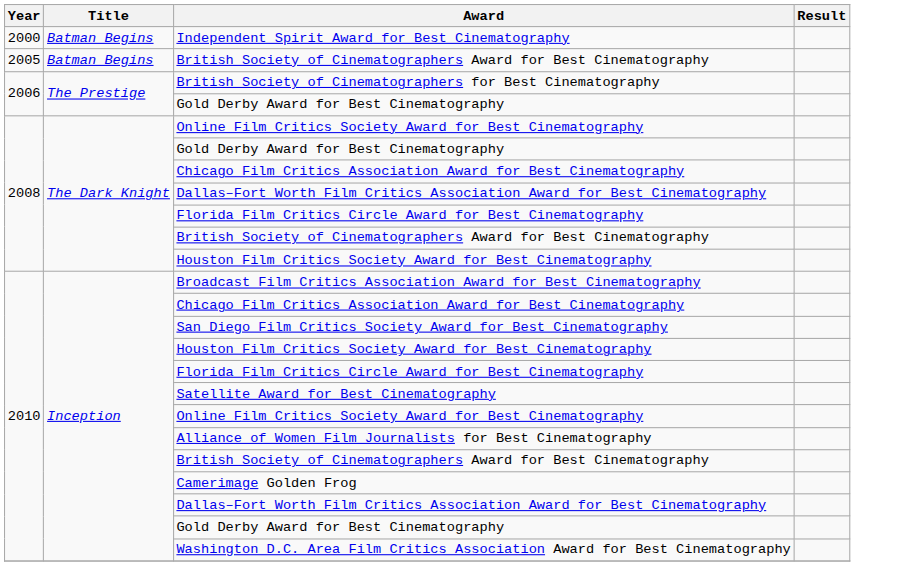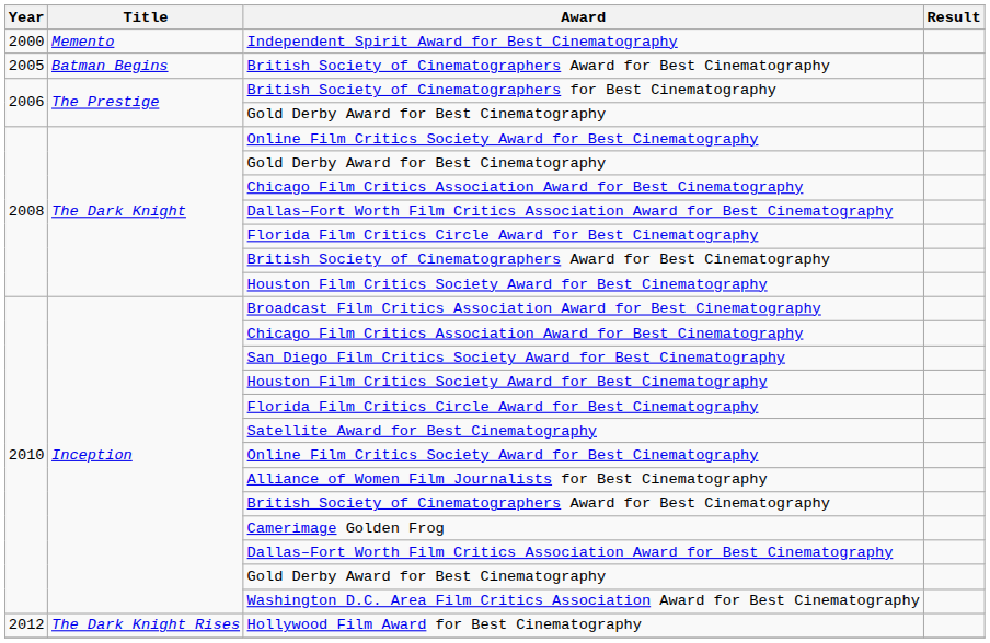Independent Spirit Award for Best Cinematography | Title: Batman Begins -> Memento
+ row: 2012 | The Dark Knight Rises | Hollywood Film Award for Best Cinematography
